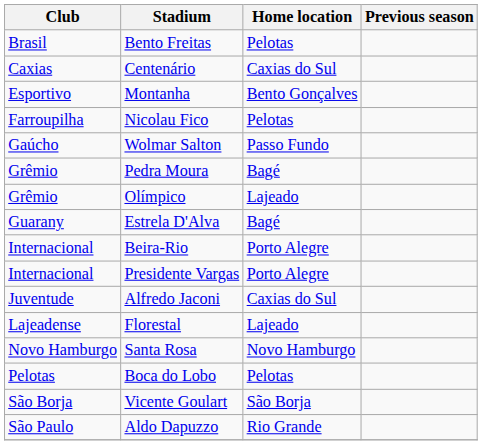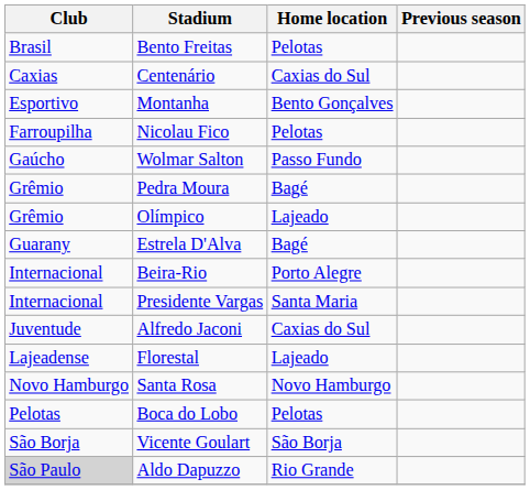Presidente Vargas | Home location: Porto Alegre -> Santa Maria
Aldo Dapuzzo | Club: no background -> lightgrey background
